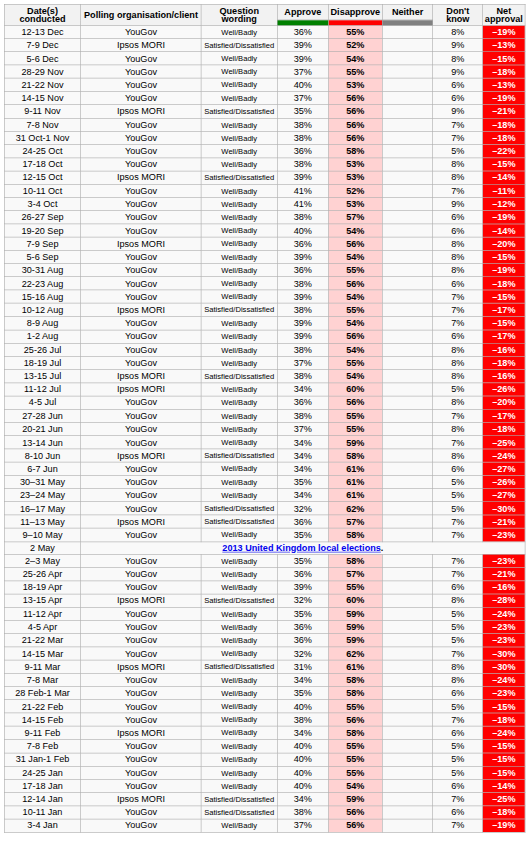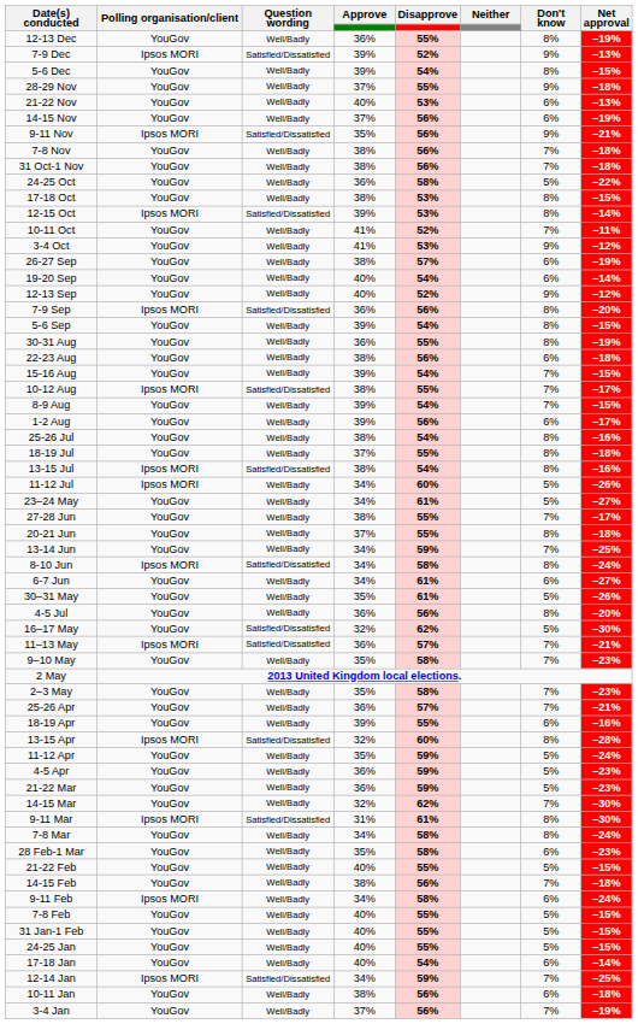+ row: 12-13 Sep | YouGov | Well/Badly | 40% | 52% | 9% | –12%
7-9 Sep | Question wording: Well/Badly -> Satisfied/Dissatisfied
rows swapped: 4-5 Jul <-> 23–24 May
10-11 Jan | Question wording: Satisfied/Dissatisfied -> Well/Badly
